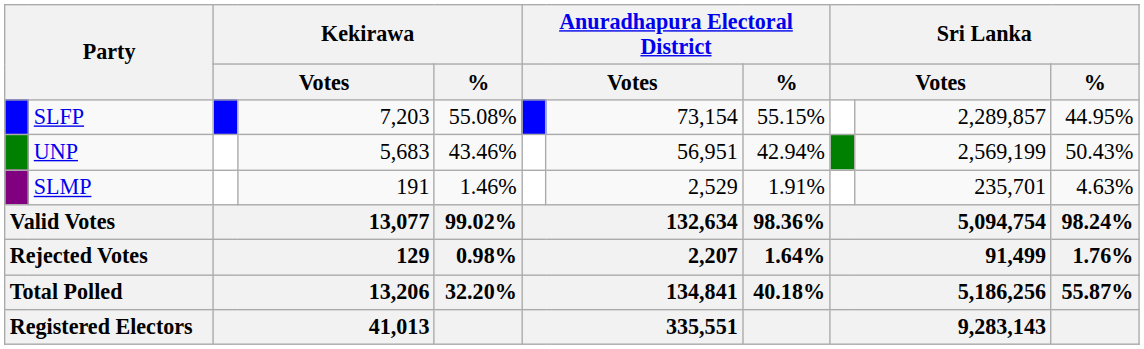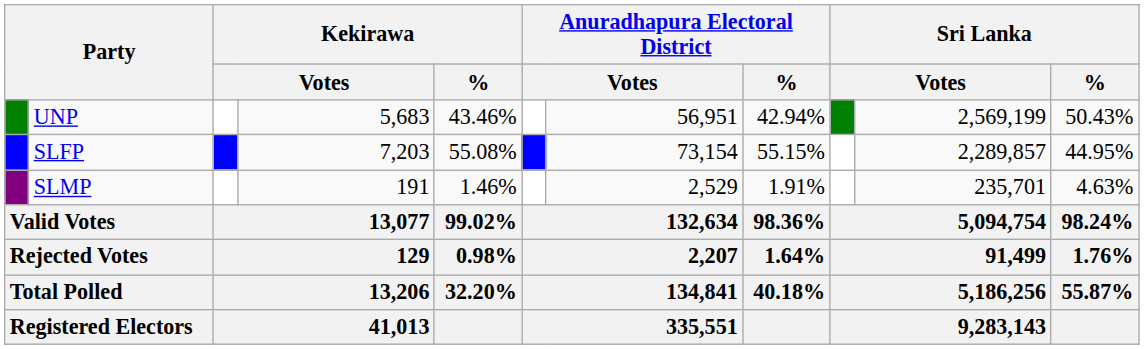rows swapped: SLFP <-> UNP
